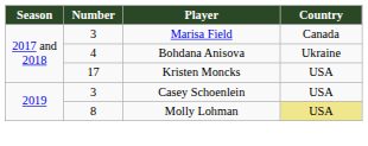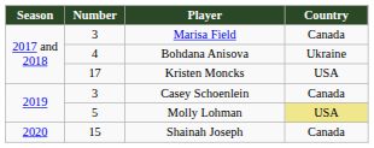Casey Schoenlein | Country: USA -> Canada
Molly Lohman | Number: 8 -> 5
+ row: 2020 | 15 | Shainah Joseph | Canada
